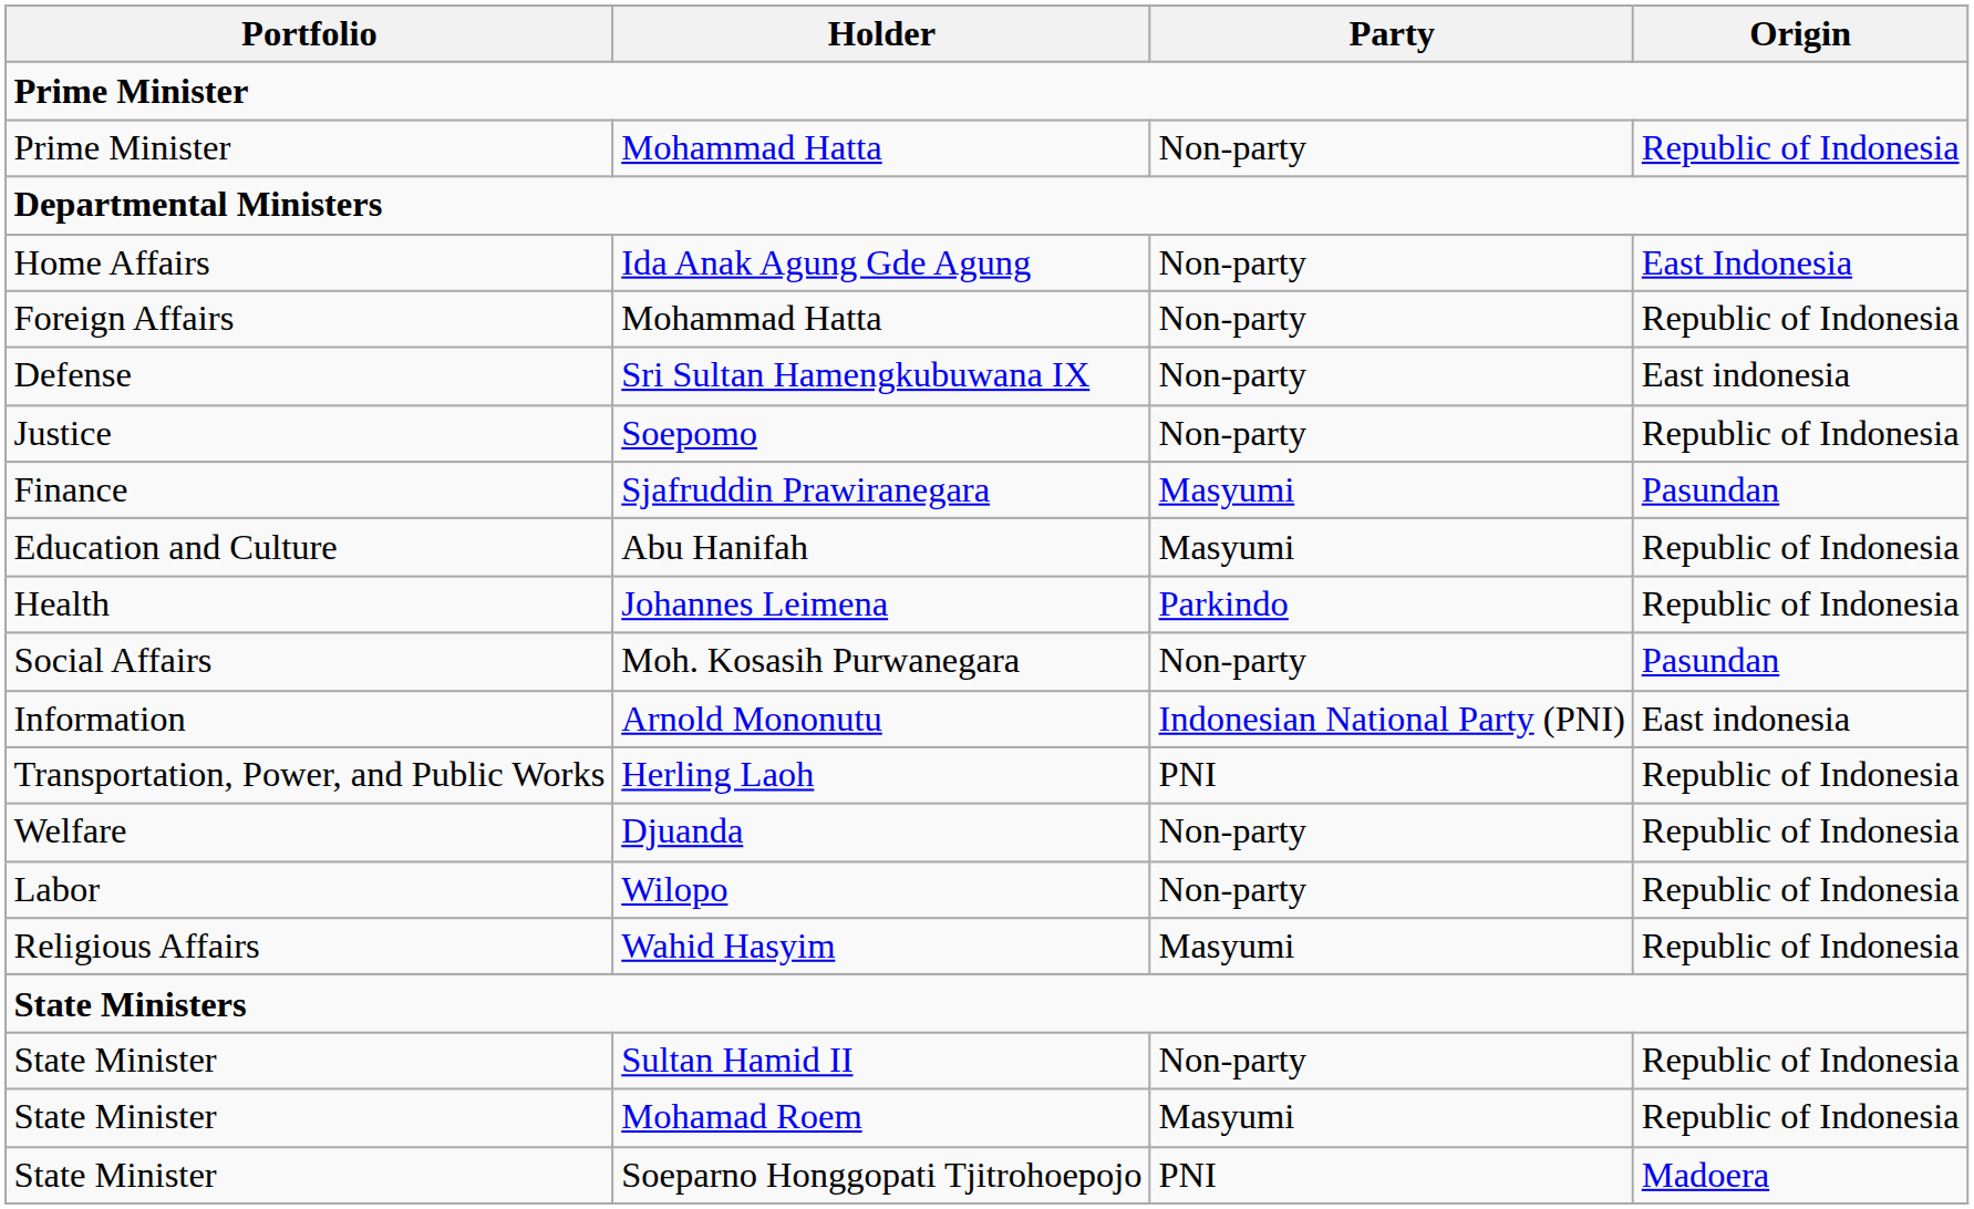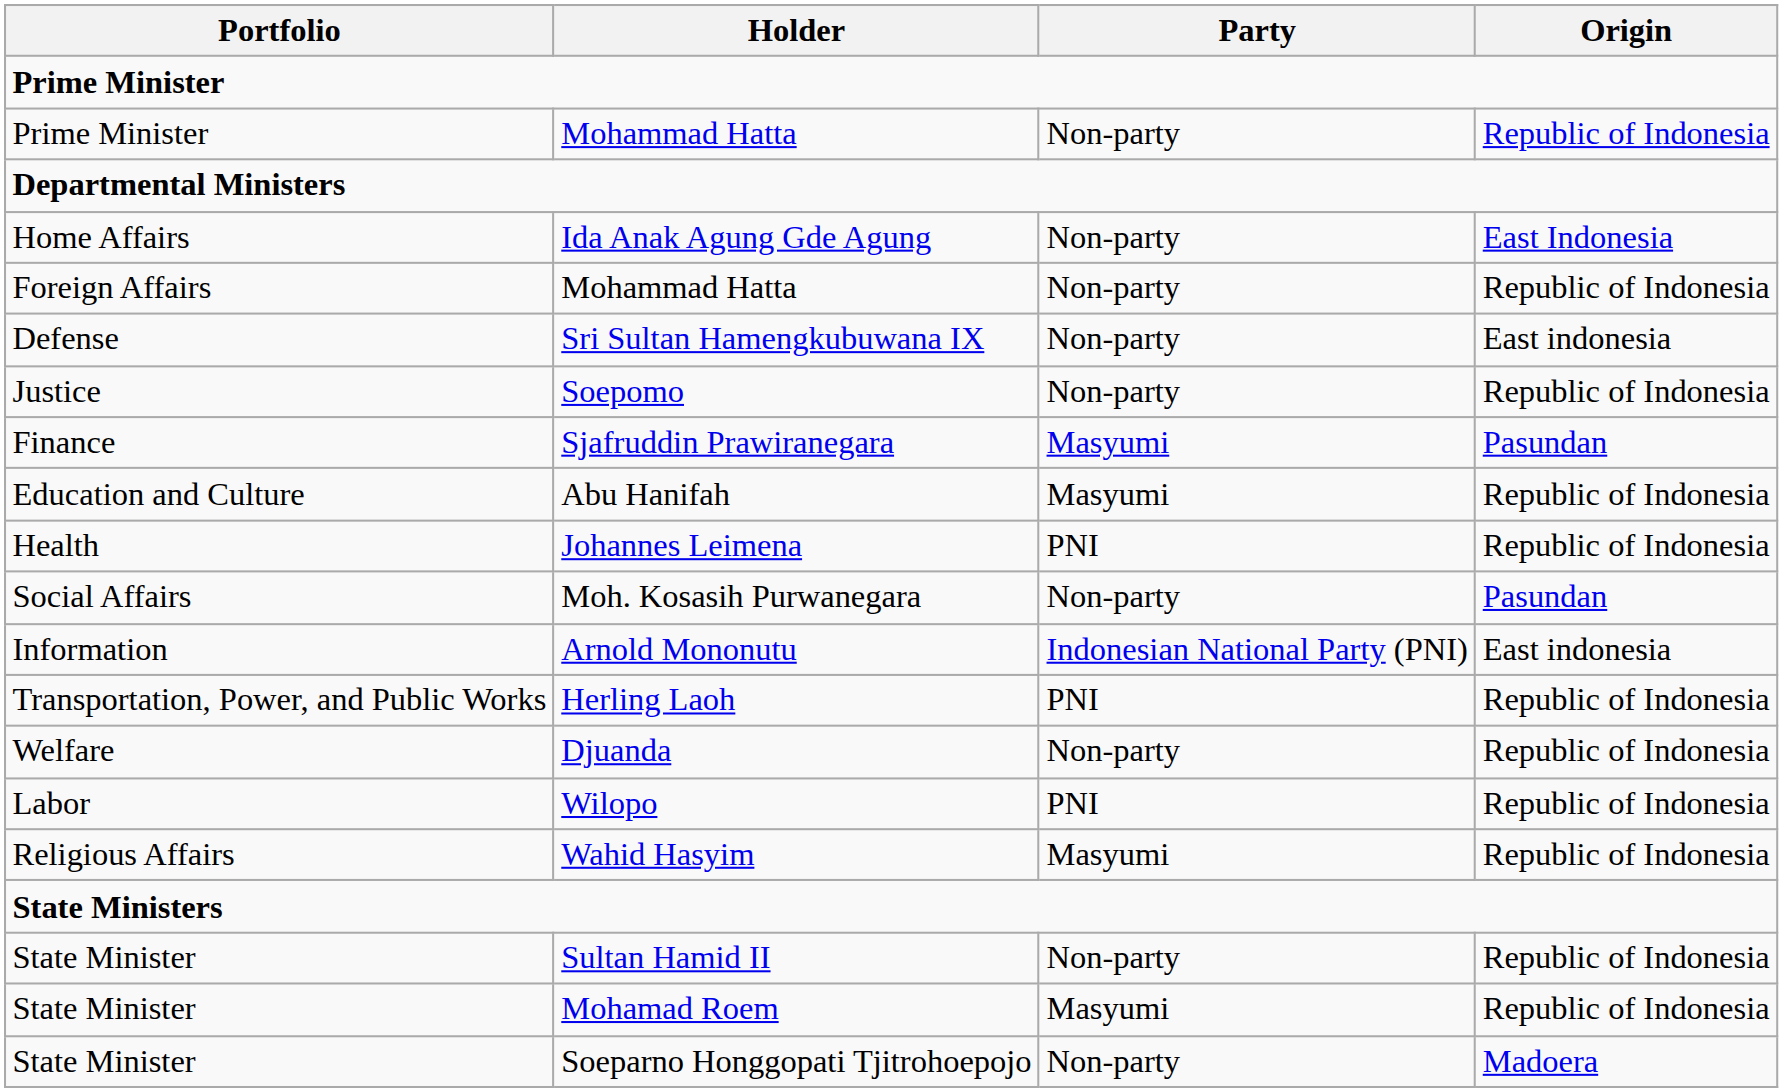Johannes Leimena | Party: Parkindo -> PNI
Wilopo | Party: Non-party -> PNI
Soeparno Honggopati Tjitrohoepojo | Party: PNI -> Non-party
